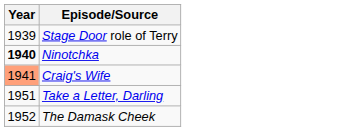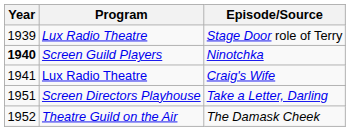+ column: Program | Lux Radio Theatre | Screen Guild Players | Lux Radio Theatre | Screen Directors Playhouse | Theatre Guild on the Air
Craig's Wife | Year: lightsalmon background -> no background
